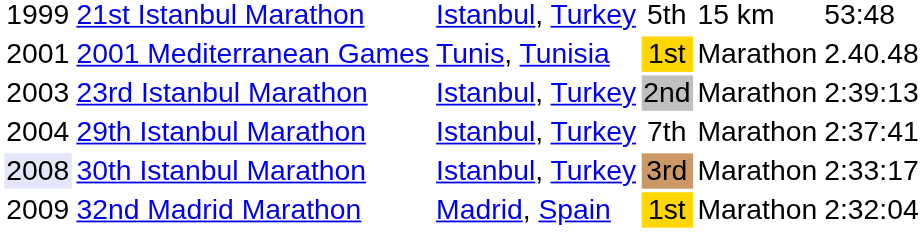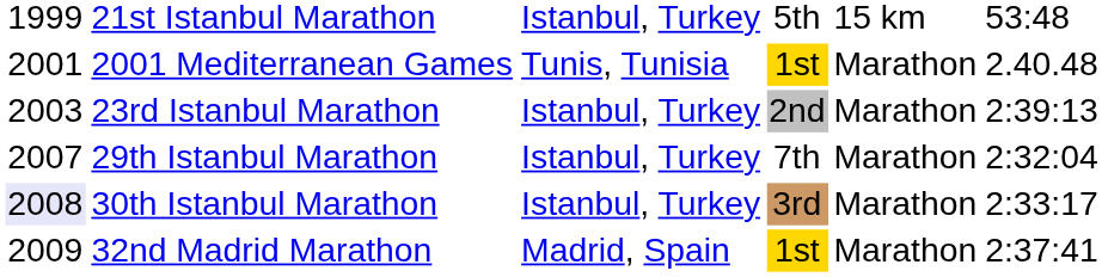29th Istanbul Marathon | column 1: 2004 -> 2007
29th Istanbul Marathon | column 6: 2:37:41 -> 2:32:04
32nd Madrid Marathon | column 6: 2:32:04 -> 2:37:41
